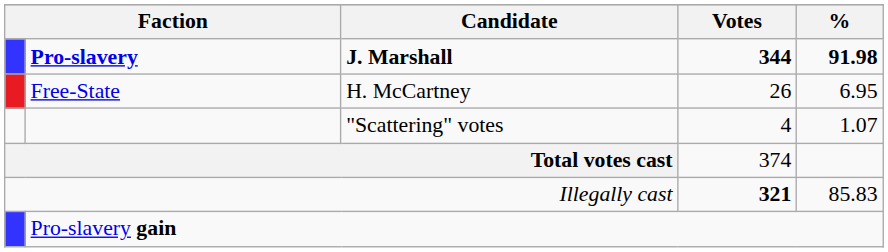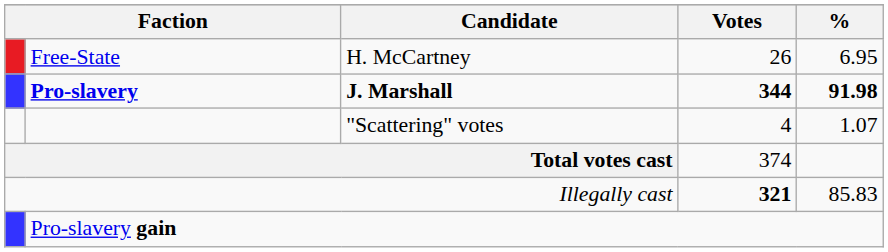rows swapped: Pro-slavery <-> Free-State
